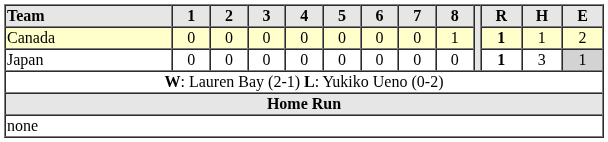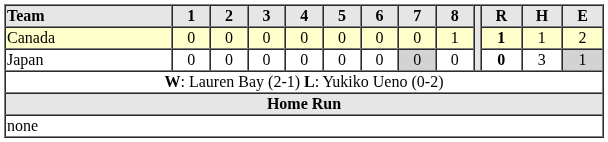Japan | 7: no background -> lightgrey background
Japan | R: 1 -> 0
